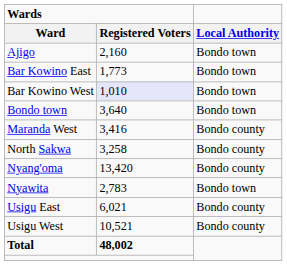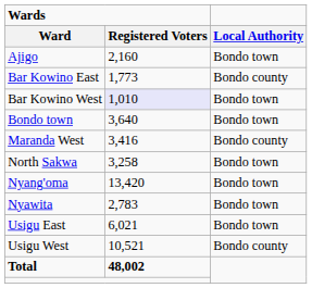Bar Kowino East | Local Authority: Bondo town -> Bondo county
North Sakwa | Local Authority: Bondo county -> Bondo town
Nyang'oma | Local Authority: Bondo county -> Bondo town
Usigu East | Local Authority: Bondo county -> Bondo town
